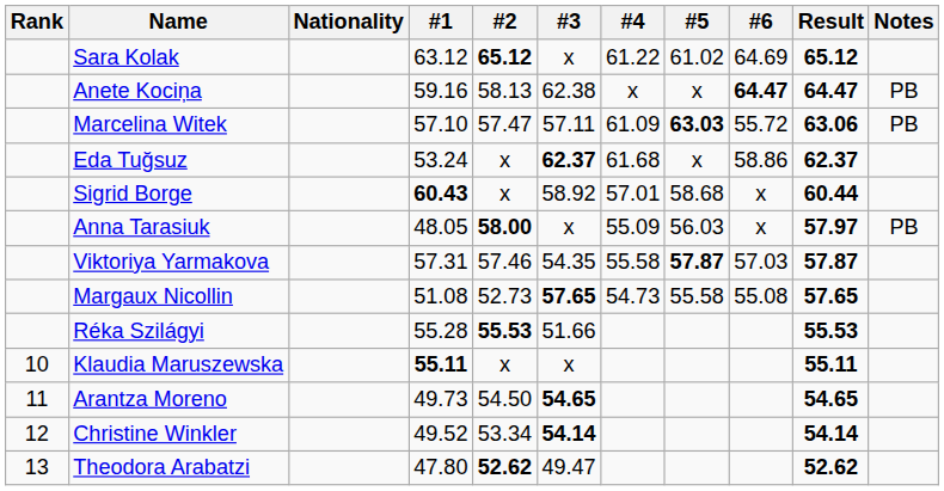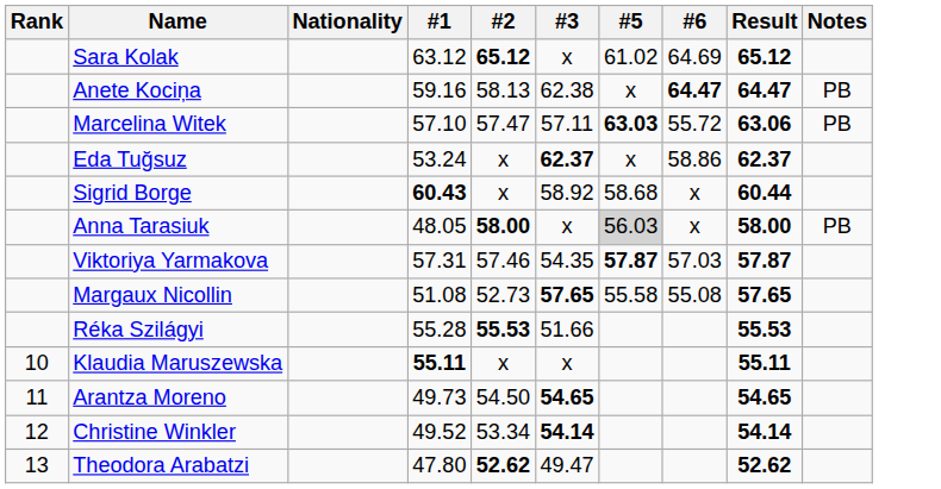- column: #4 | 61.22 | x | 61.09 | 61.68 | 57.01 | 55.09 | 55.58 | 54.73
Anna Tarasiuk | #5: no background -> lightgrey background
Anna Tarasiuk | Result: 57.97 -> 58.00
